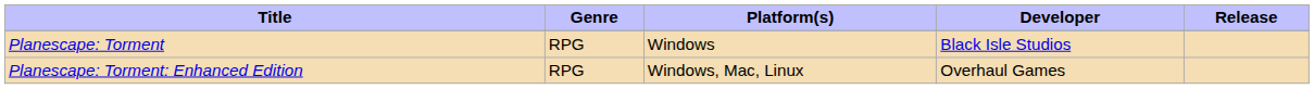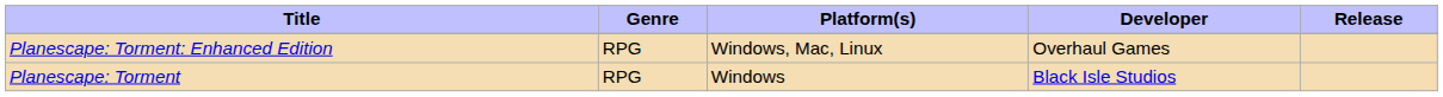rows swapped: Planescape: Torment <-> Planescape: Torment: Enhanced Edition
